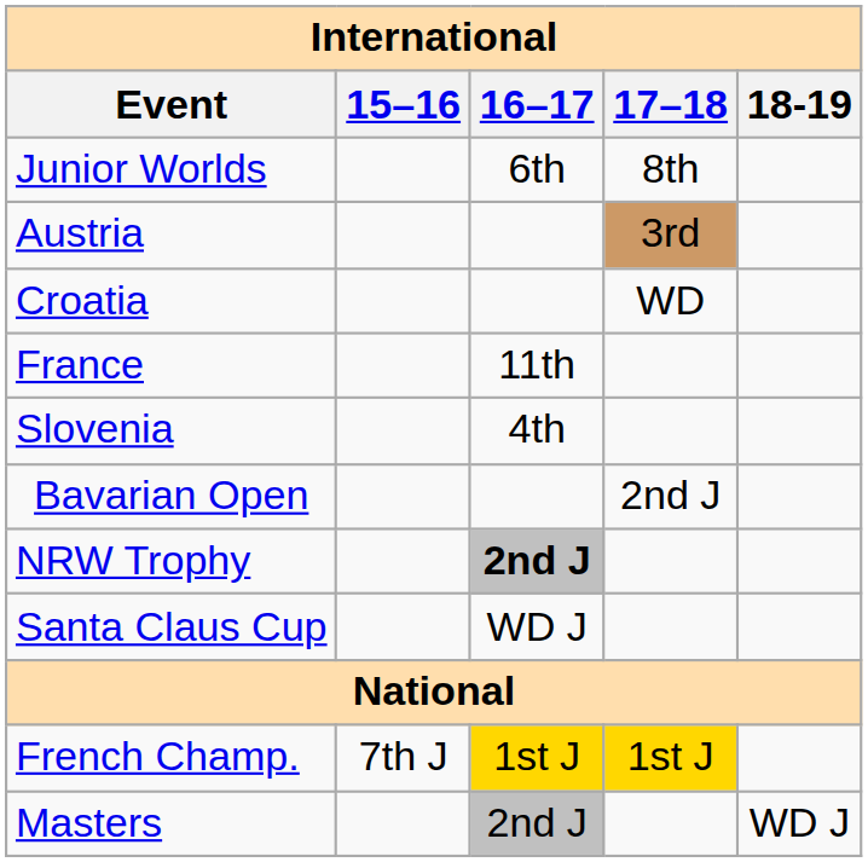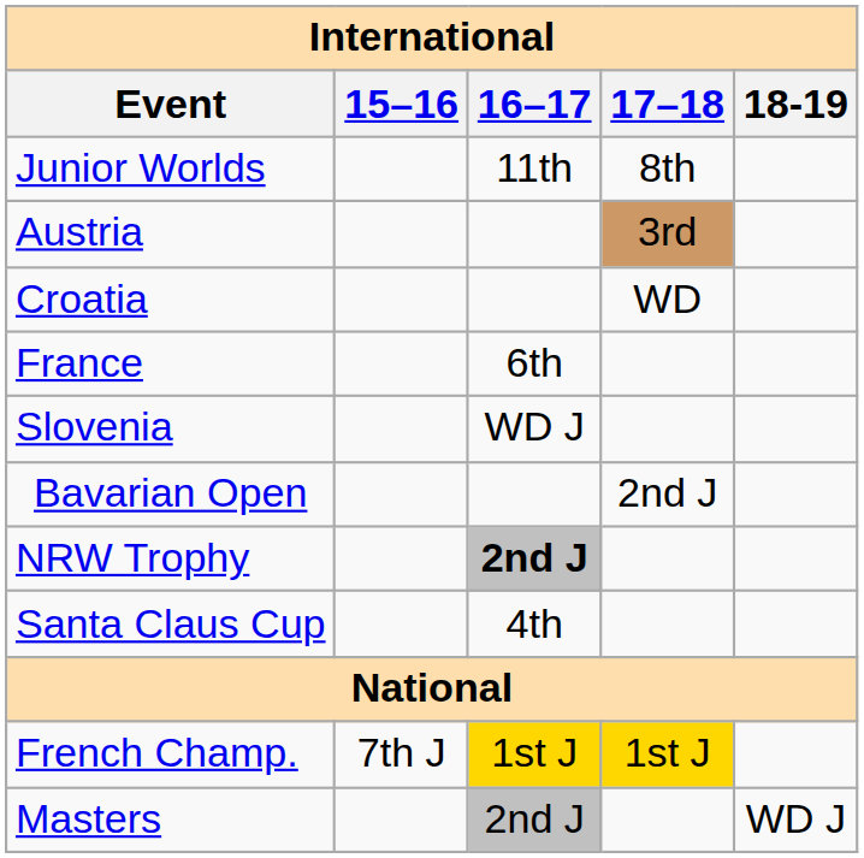Junior Worlds | 16–17: 6th -> 11th
France | 16–17: 11th -> 6th
Slovenia | 16–17: 4th -> WD J
Santa Claus Cup | 16–17: WD J -> 4th
